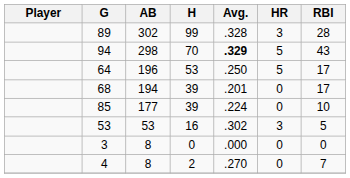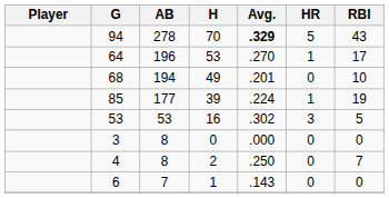- row: 89 | 302 | 99 | .328 | 3 | 28
94 | AB: 298 -> 278
64 | Avg.: .250 -> .270
64 | HR: 5 -> 1
68 | H: 39 -> 49
68 | RBI: 17 -> 10
85 | HR: 0 -> 1
85 | RBI: 10 -> 19
4 | Avg.: .270 -> .250
+ row: 6 | 7 | 1 | .143 | 0 | 0
